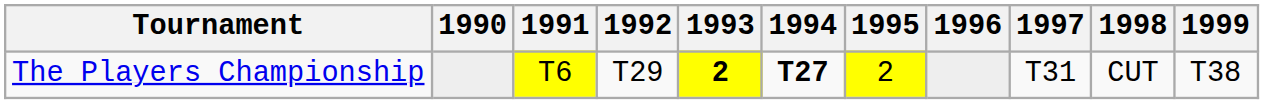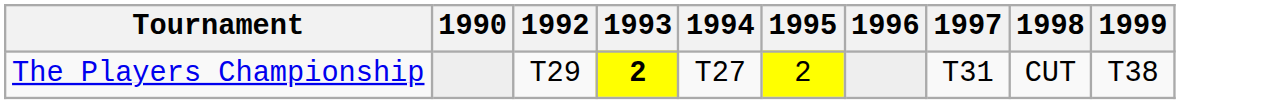- column: 1991 | T6
The Players Championship | 1994: bold -> normal
